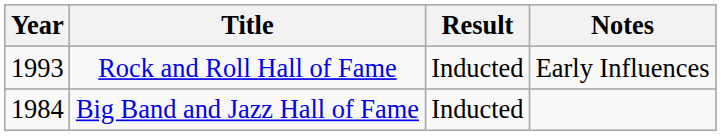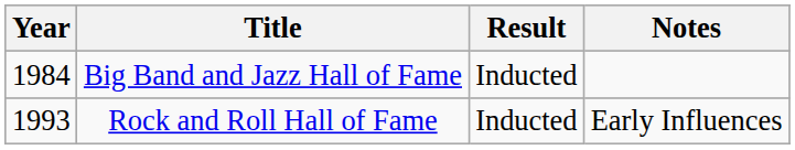rows swapped: Rock and Roll Hall of Fame <-> Big Band and Jazz Hall of Fame
